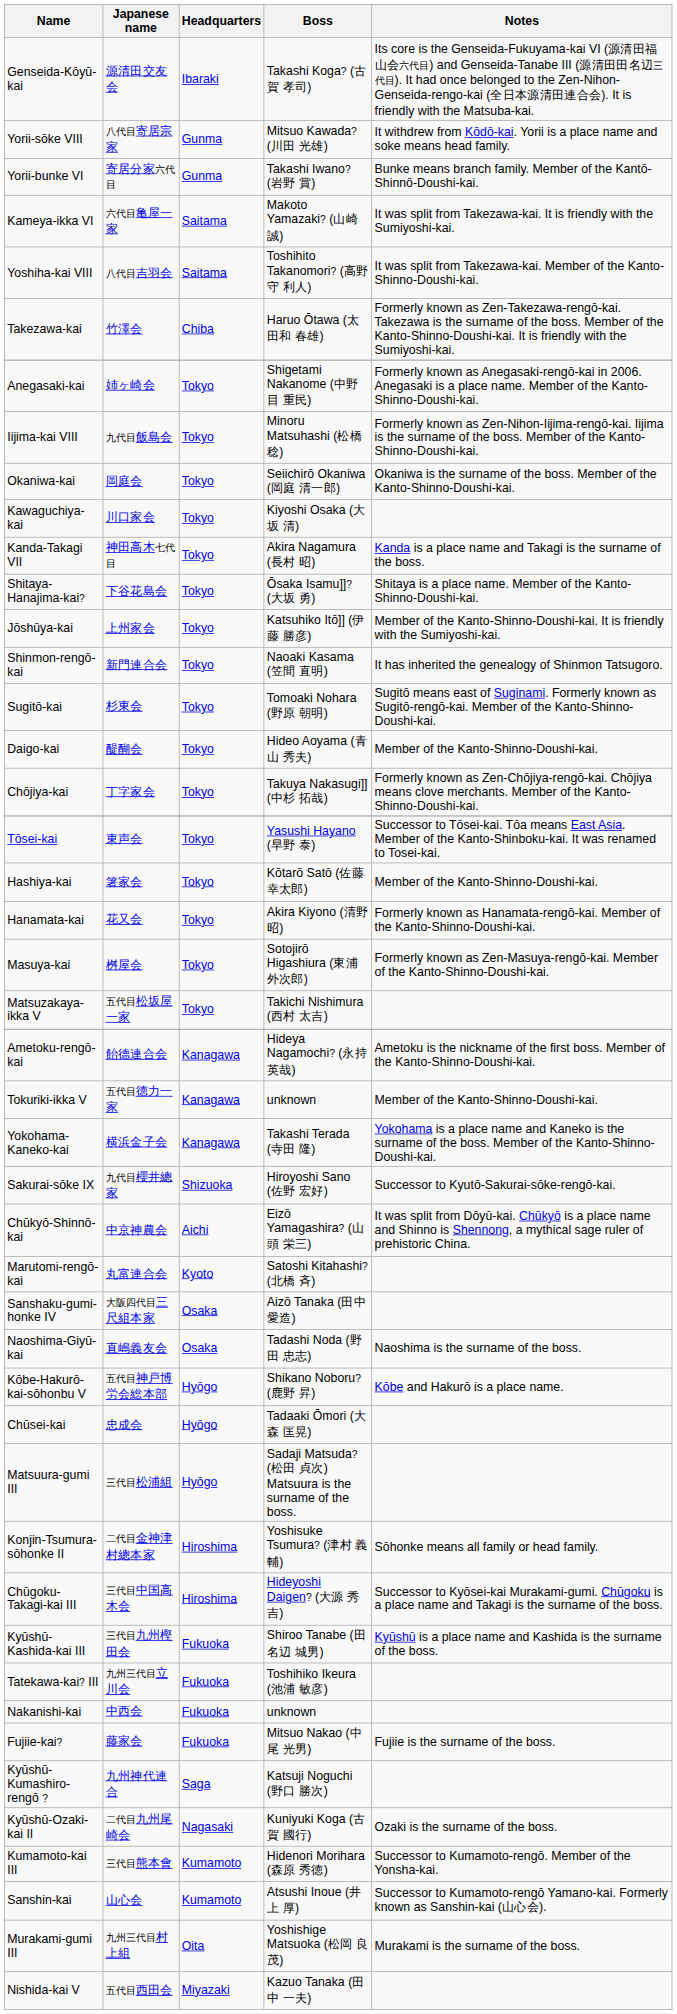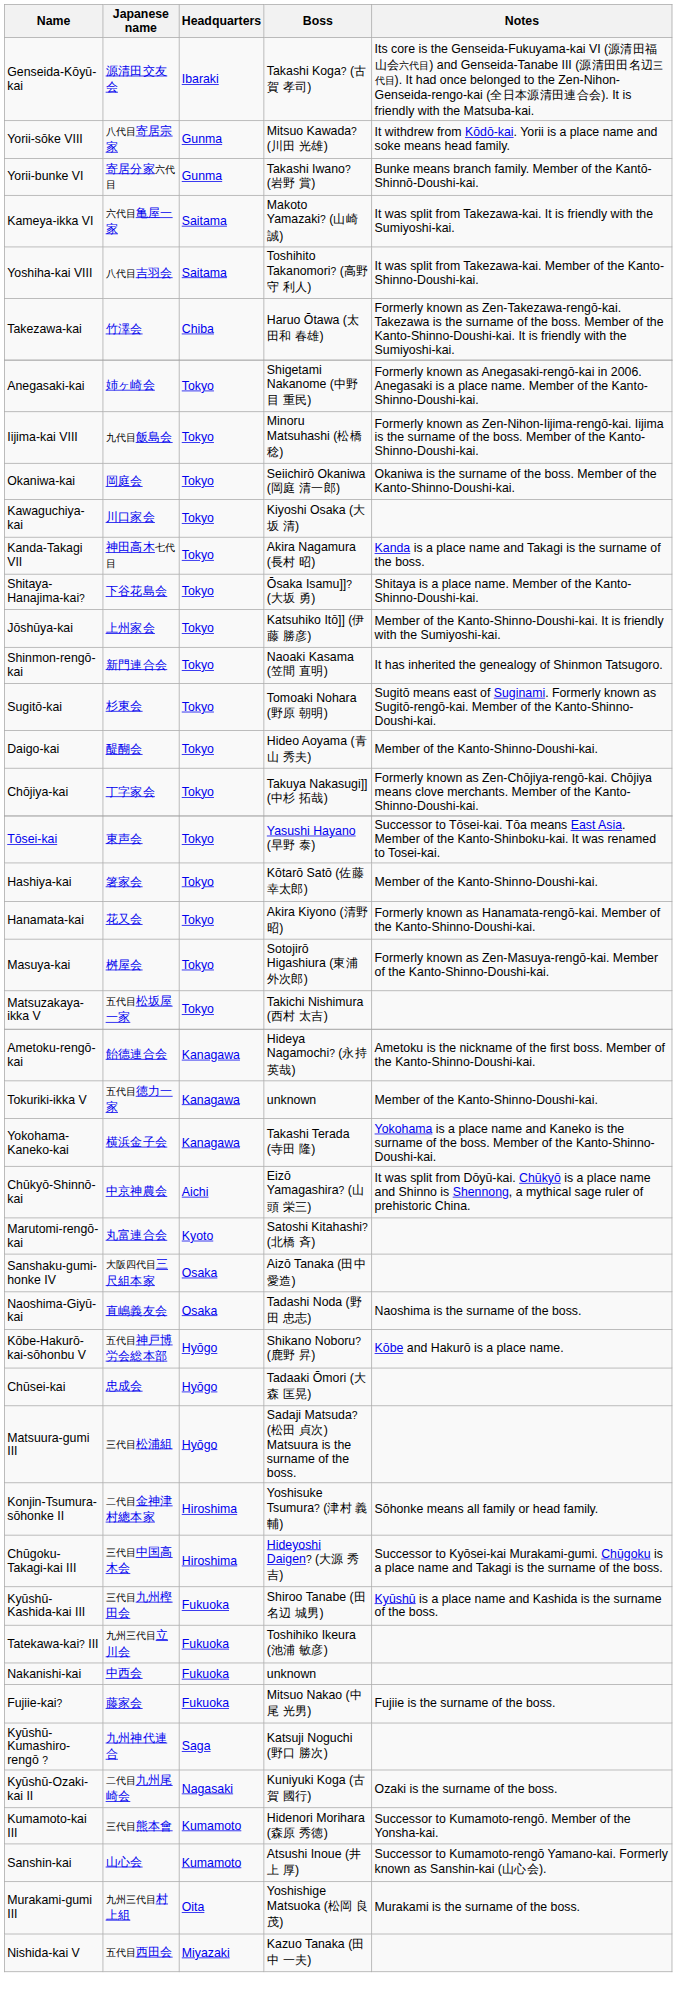- row: Sakurai-sōke IX | 九代目櫻井總家 | Shizuoka | Hiroyoshi Sano (佐野 宏好) | Successor to Kyutō-Sakurai-sōke-rengō-kai.
